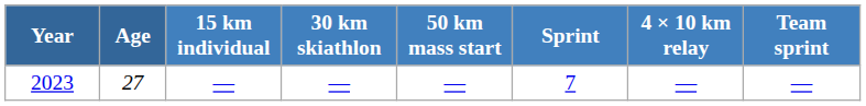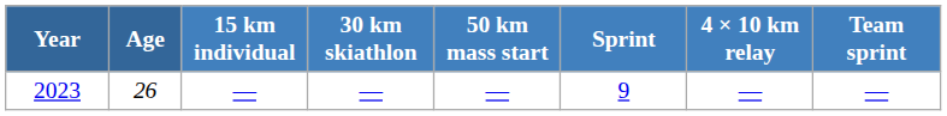2023 | Age: 27 -> 26
2023 | Sprint: 7 -> 9
